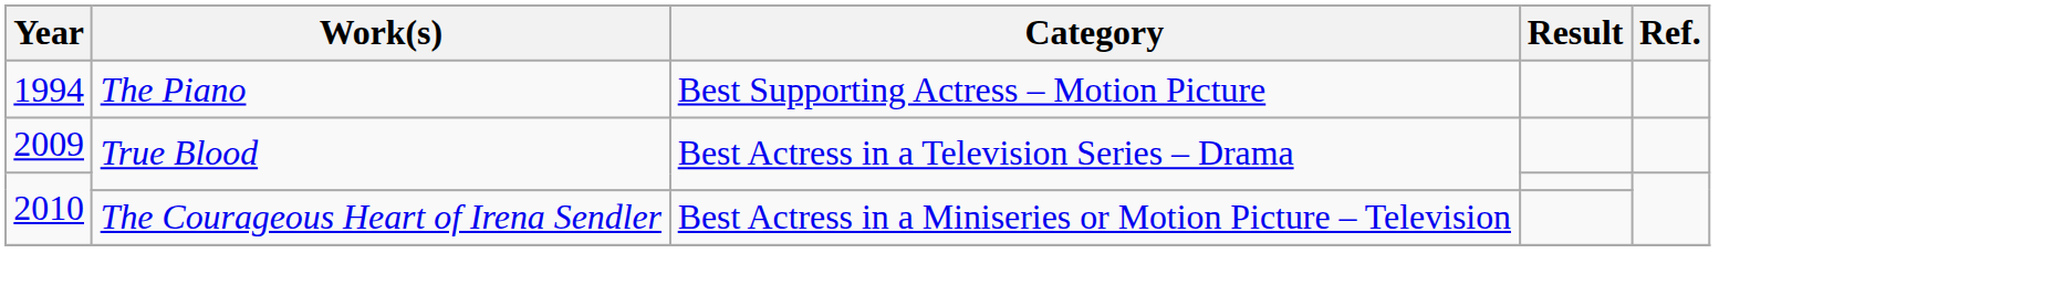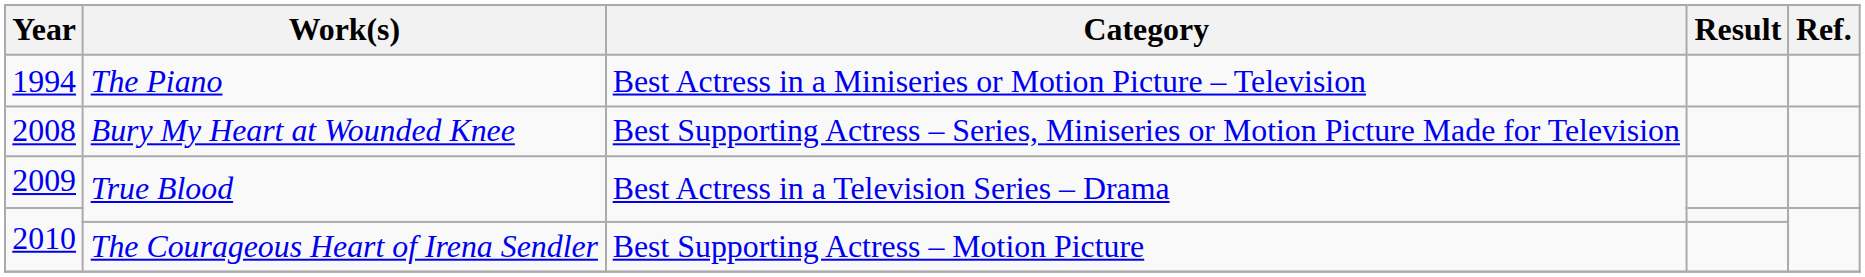1994 | Category: Best Supporting Actress – Motion Picture -> Best Actress in a Miniseries or Motion Picture – Television
+ row: 2008 | Bury My Heart at Wounded Knee | Best Supporting Actress – Series, Miniseries or Motion Picture Made for Television
2010 / The Courageous Heart of Irena Sendler | Category: Best Actress in a Miniseries or Motion Picture – Television -> Best Supporting Actress – Motion Picture
